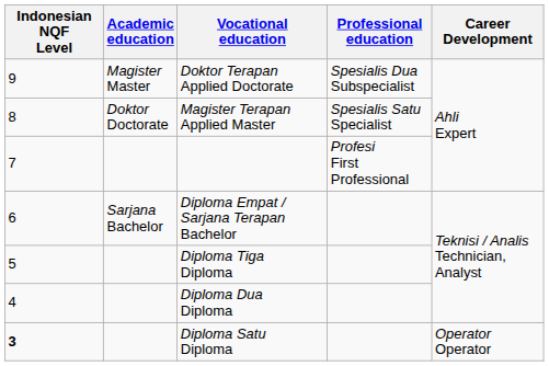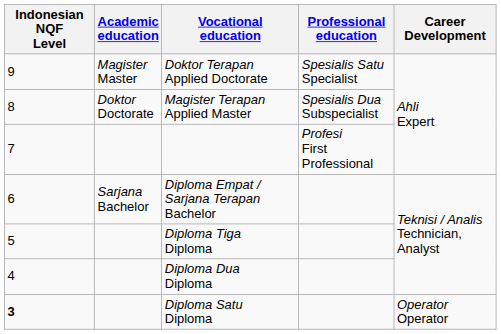Doktor Terapan Applied Doctorate | Professional education: Spesialis Dua Subspecialist -> Spesialis Satu Specialist
Magister Terapan Applied Master | Professional education: Spesialis Satu Specialist -> Spesialis Dua Subspecialist
